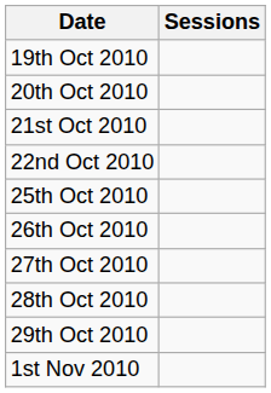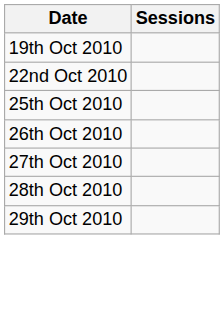- row: 20th Oct 2010
- row: 21st Oct 2010
- row: 1st Nov 2010
